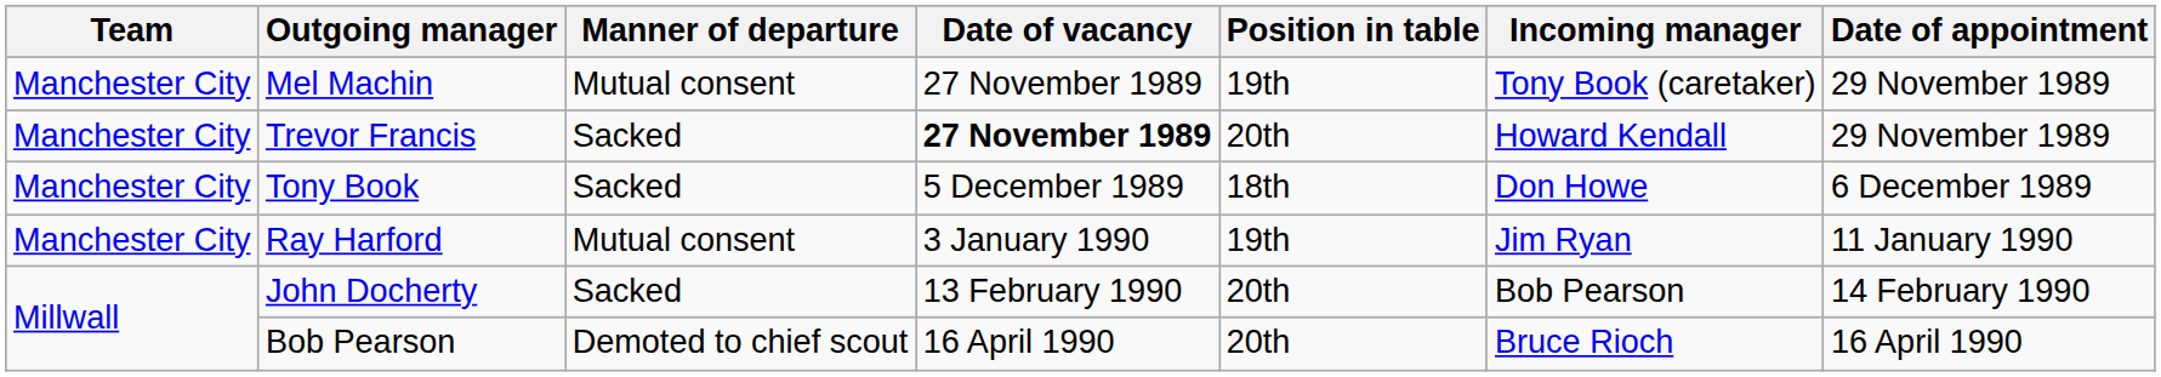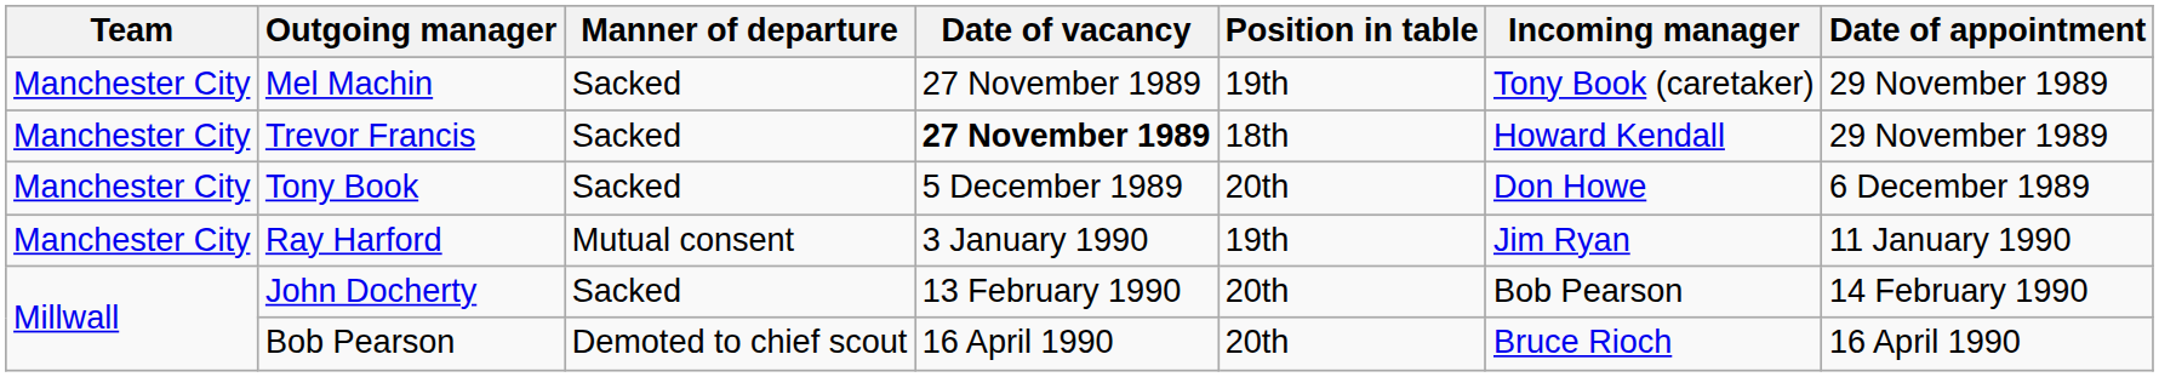Mel Machin | Manner of departure: Mutual consent -> Sacked
Trevor Francis | Position in table: 20th -> 18th
Tony Book | Position in table: 18th -> 20th
